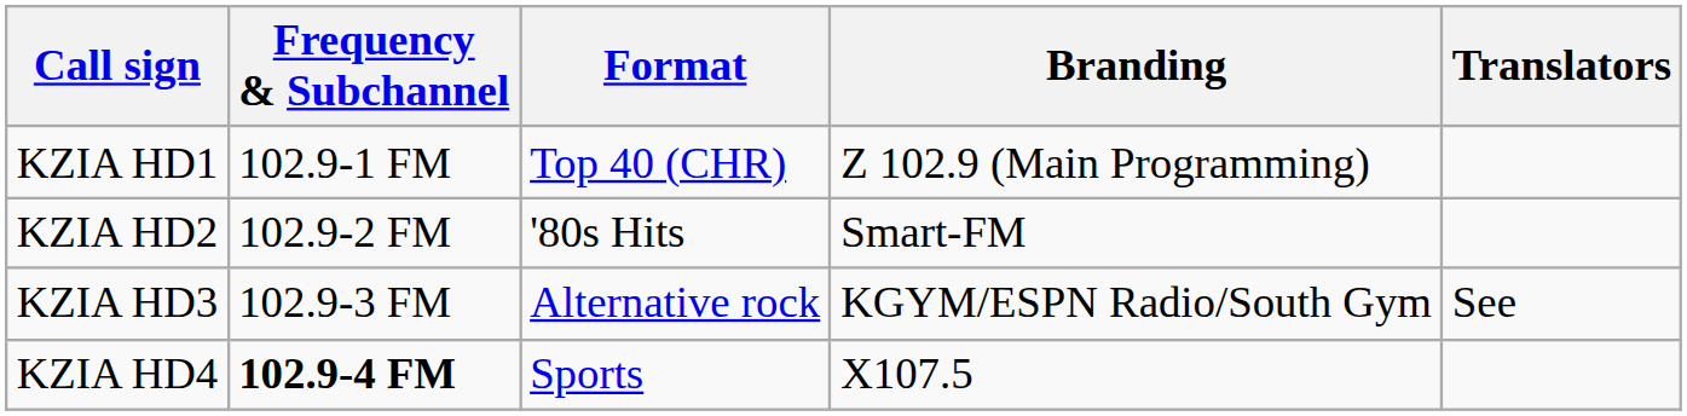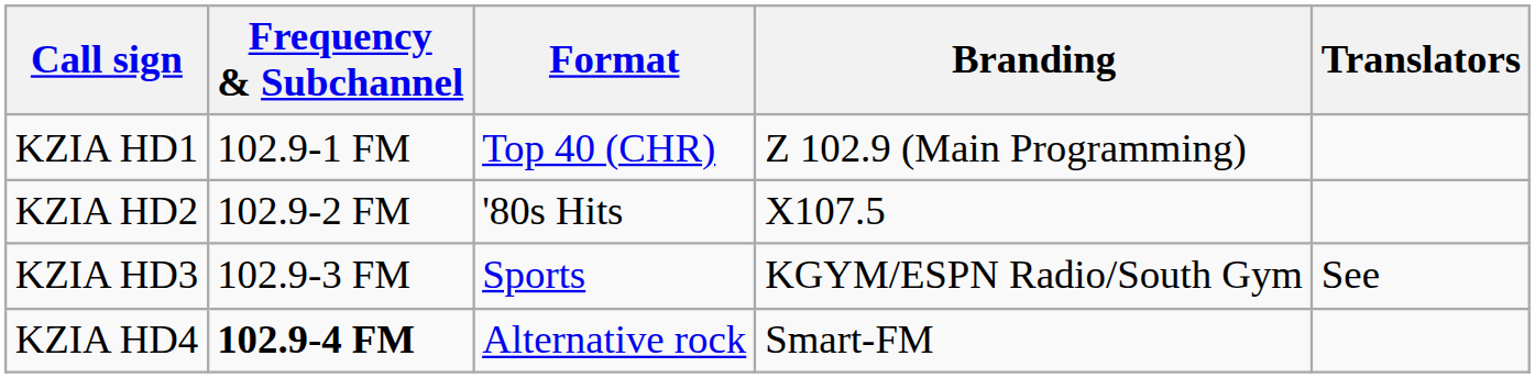KZIA HD2 | Branding: Smart-FM -> X107.5
KZIA HD3 | Format: Alternative rock -> Sports
KZIA HD4 | Format: Sports -> Alternative rock
KZIA HD4 | Branding: X107.5 -> Smart-FM
